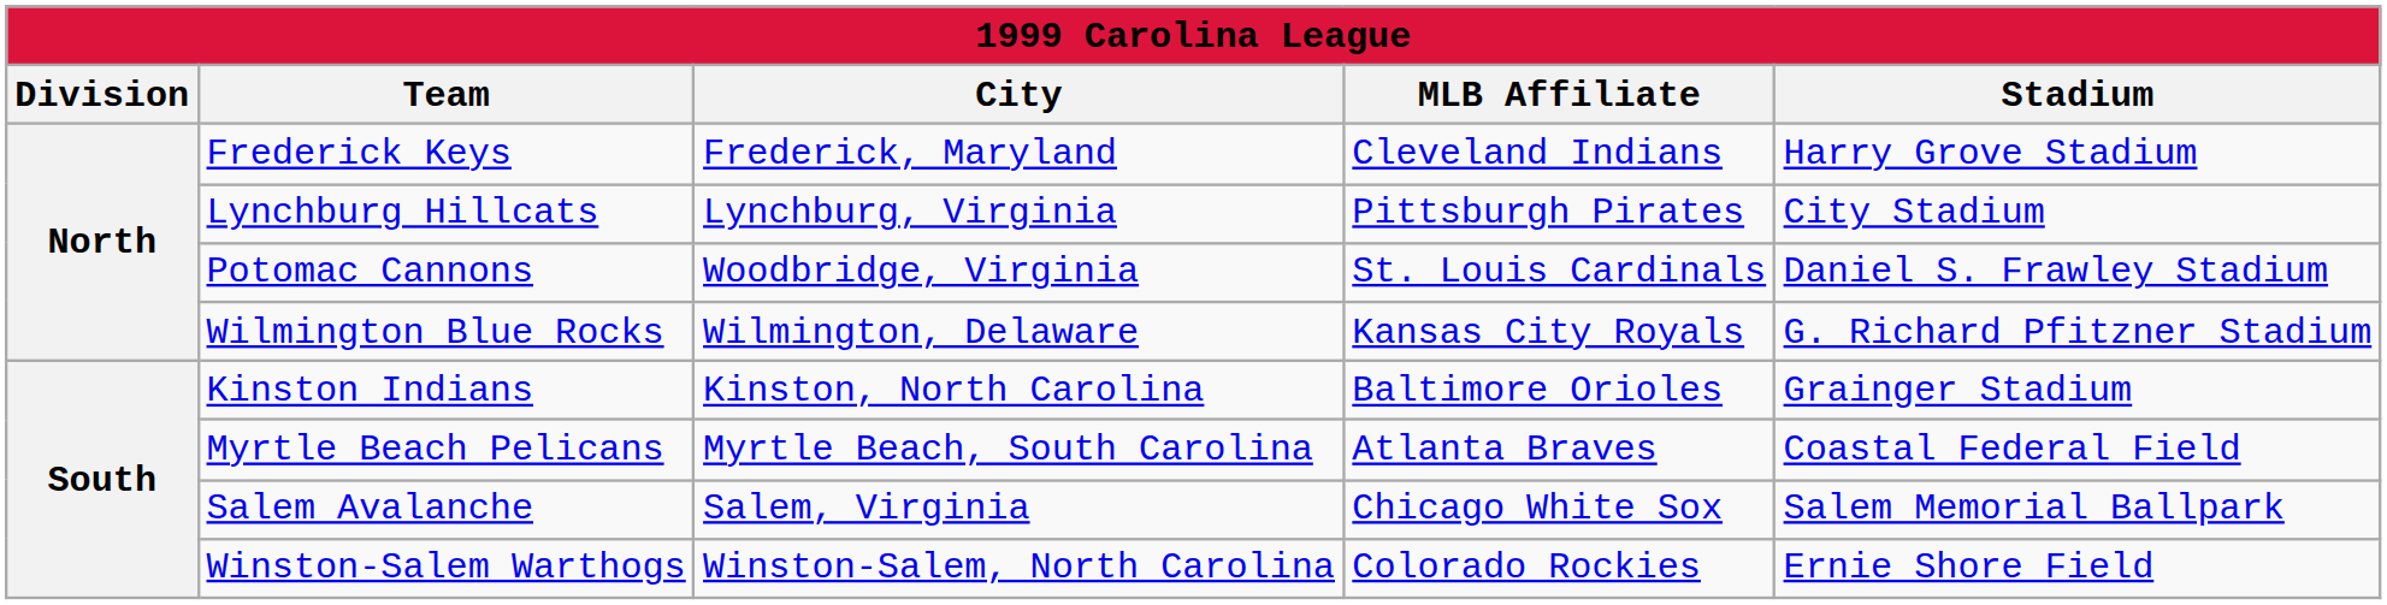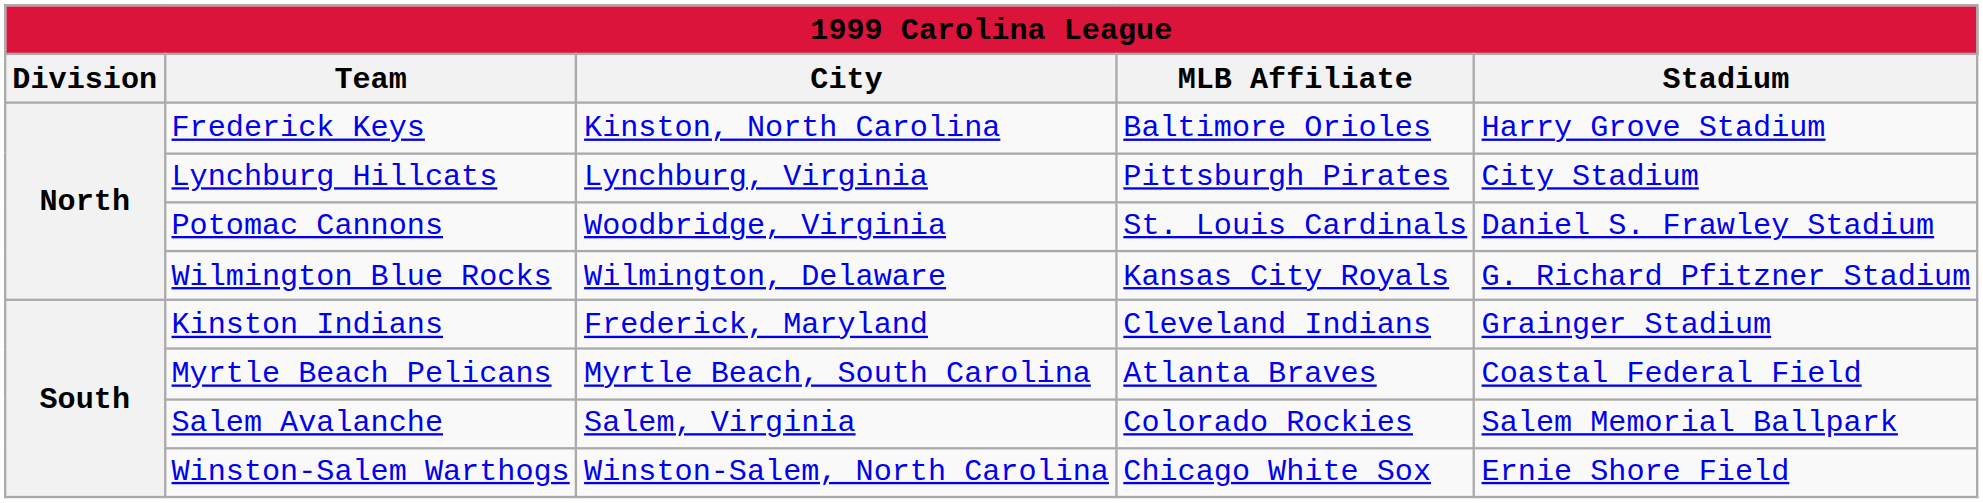Frederick Keys | City: Frederick, Maryland -> Kinston, North Carolina
Frederick Keys | MLB Affiliate: Cleveland Indians -> Baltimore Orioles
Kinston Indians | City: Kinston, North Carolina -> Frederick, Maryland
Kinston Indians | MLB Affiliate: Baltimore Orioles -> Cleveland Indians
Salem Avalanche | MLB Affiliate: Chicago White Sox -> Colorado Rockies
Winston-Salem Warthogs | MLB Affiliate: Colorado Rockies -> Chicago White Sox
